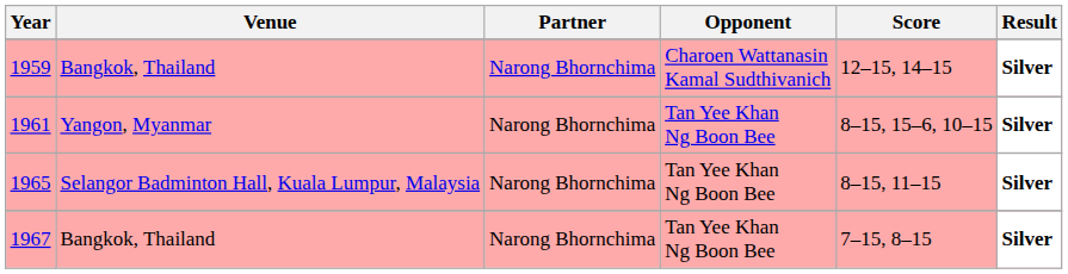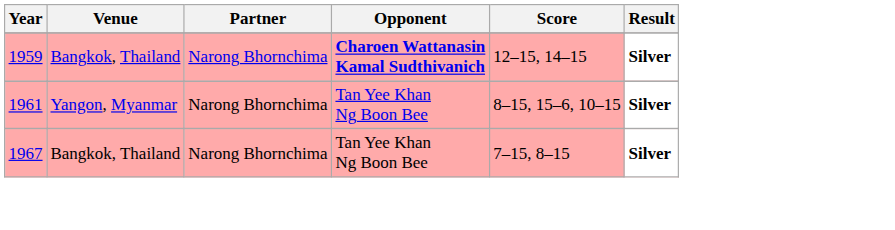1959 | Opponent: normal -> bold
- row: 1965 | Selangor Badminton Hall, Kuala Lumpur, Malaysia | Narong Bhornchima | Tan Yee Khan Ng Boon Bee | 8–15, 11–15 | Silver
